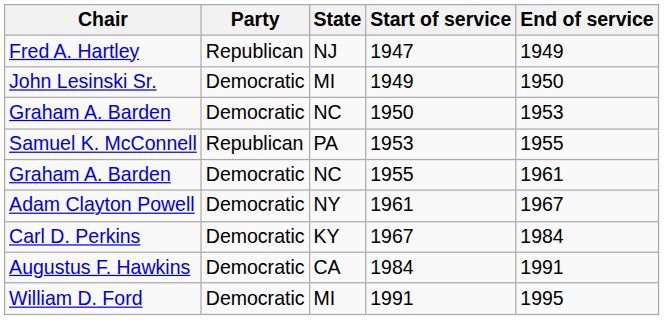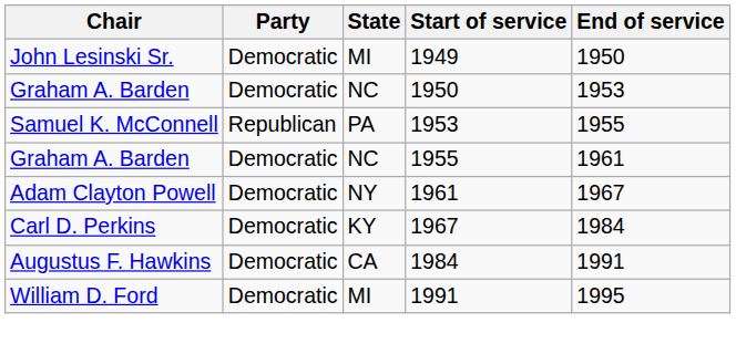- row: Fred A. Hartley | Republican | NJ | 1947 | 1949
